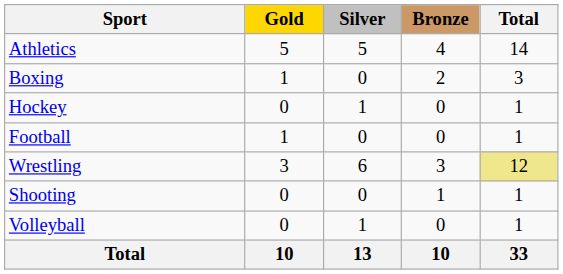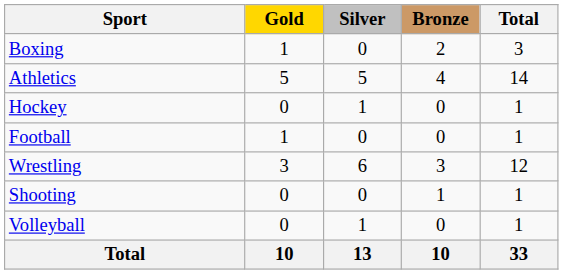rows swapped: Athletics <-> Boxing
Wrestling | Total: khaki background -> no background
